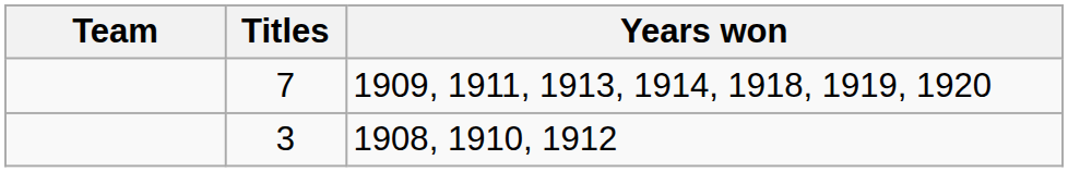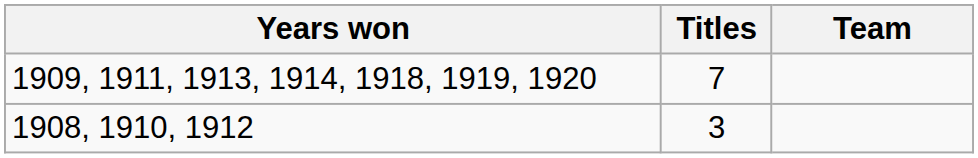columns swapped: Team <-> Years won
